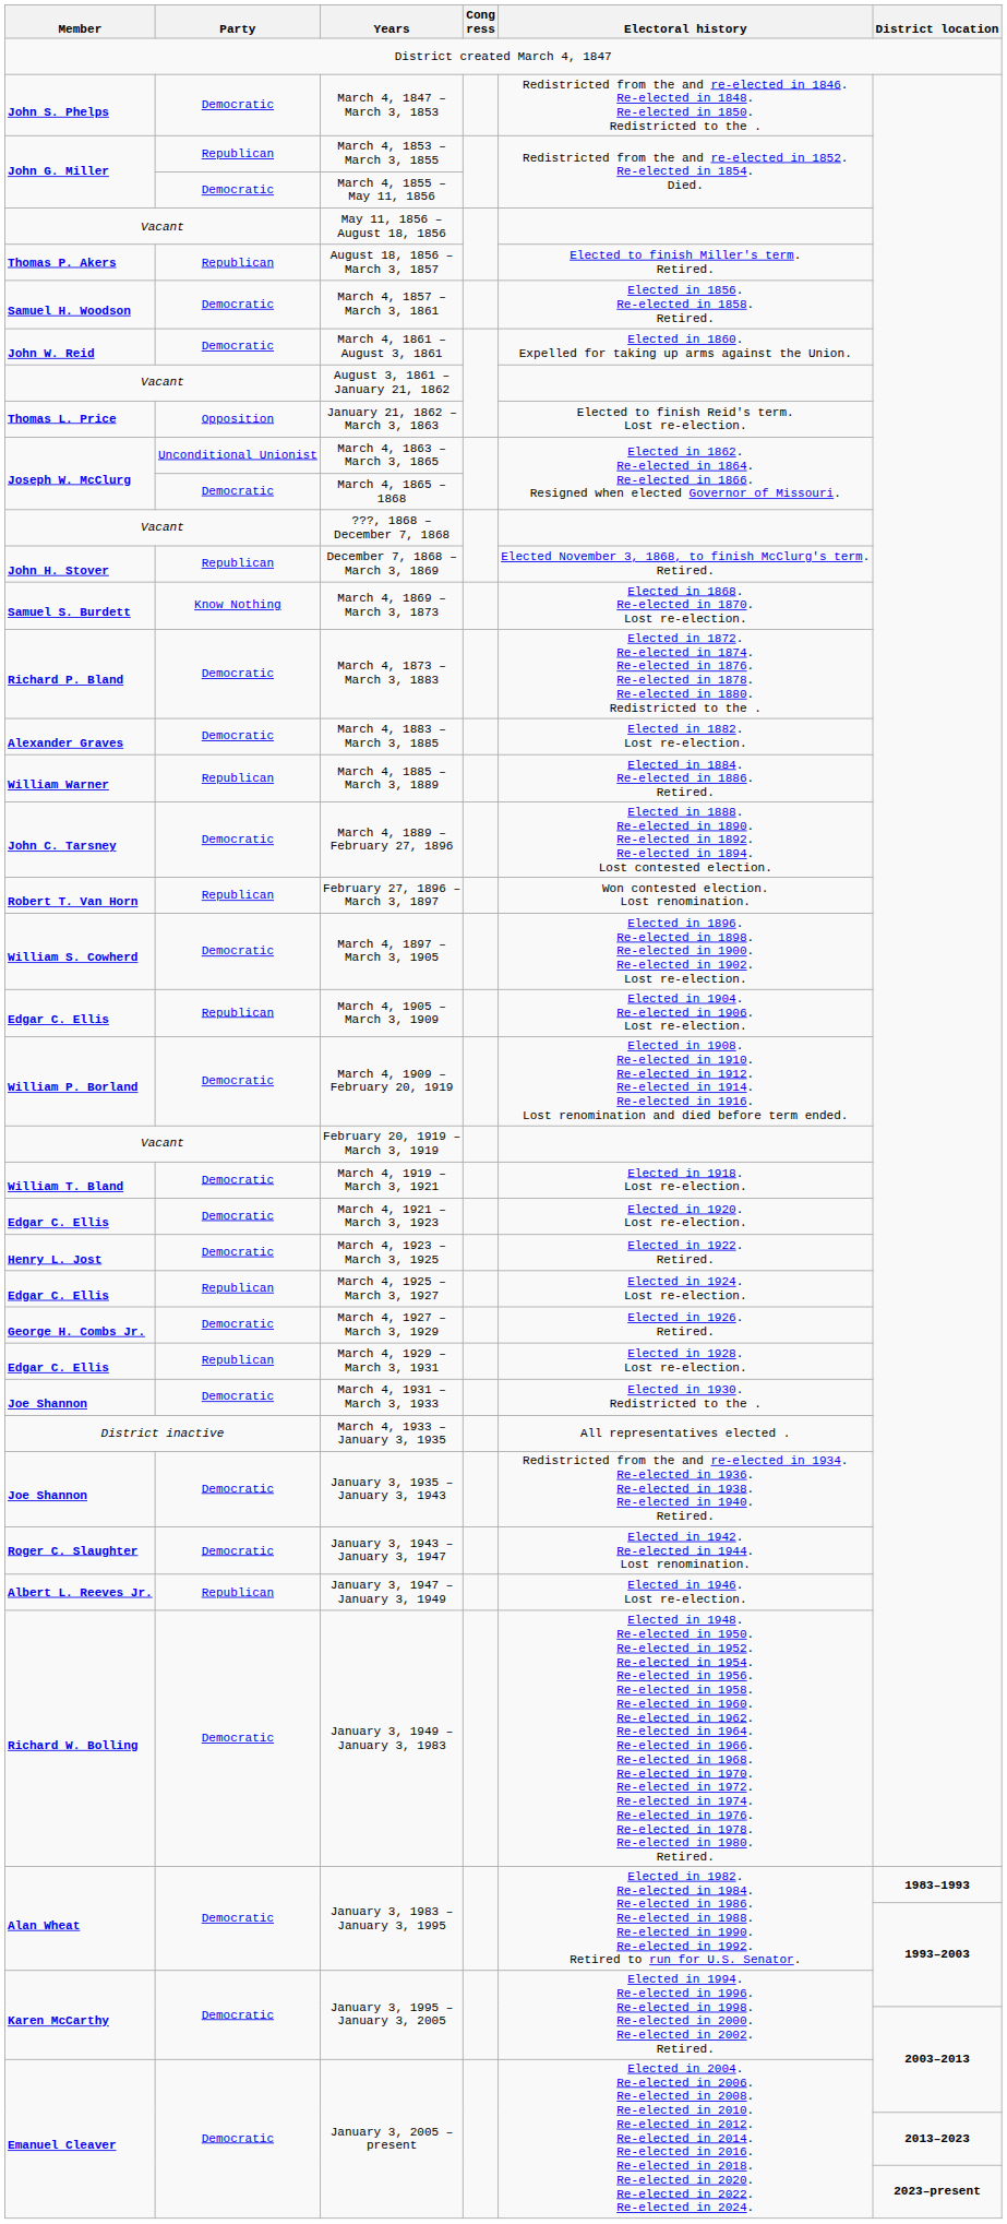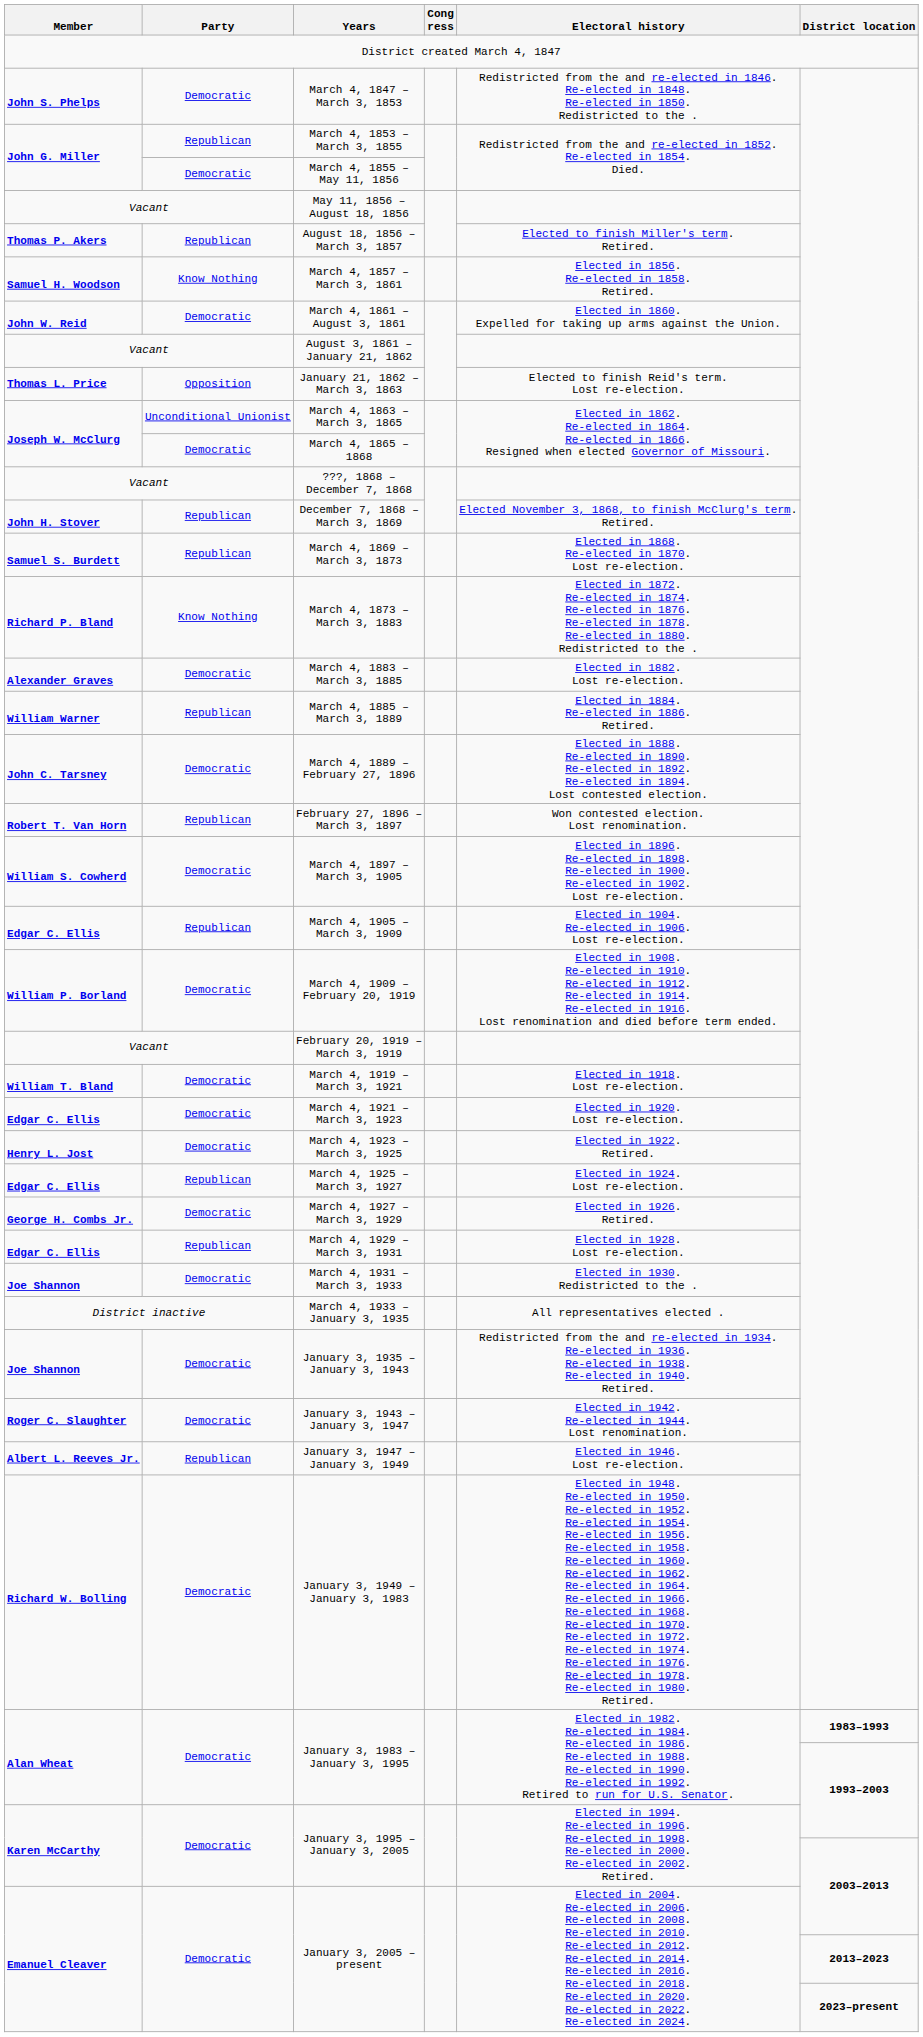March 4, 1857 – March 3, 1861 | Party: Democratic -> Know Nothing
March 4, 1869 – March 3, 1873 | Party: Know Nothing -> Republican
March 4, 1873 – March 3, 1883 | Party: Democratic -> Know Nothing
